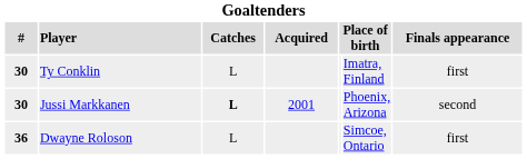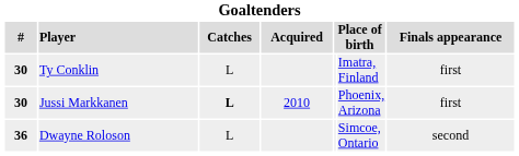Jussi Markkanen | Acquired: 2001 -> 2010
Jussi Markkanen | Finals appearance: second -> first
Dwayne Roloson | Finals appearance: first -> second
